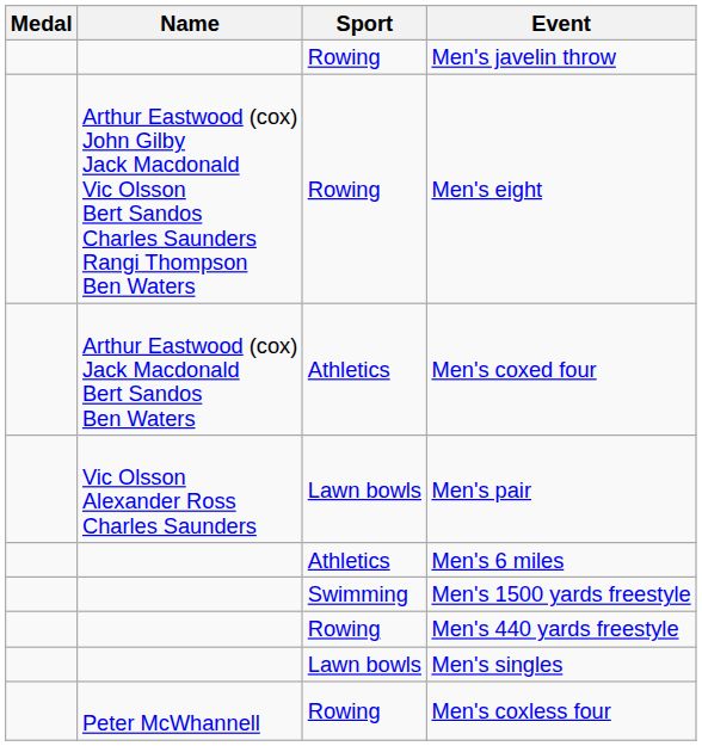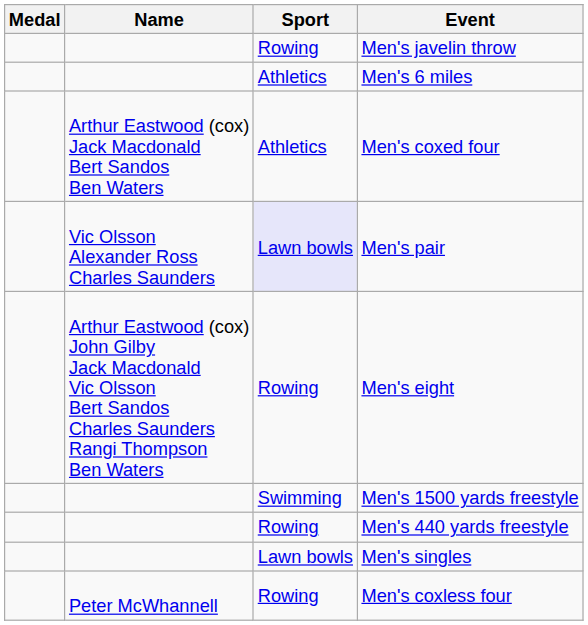rows swapped: Men's 6 miles <-> Men's eight
Men's pair | Sport: no background -> lavender background
